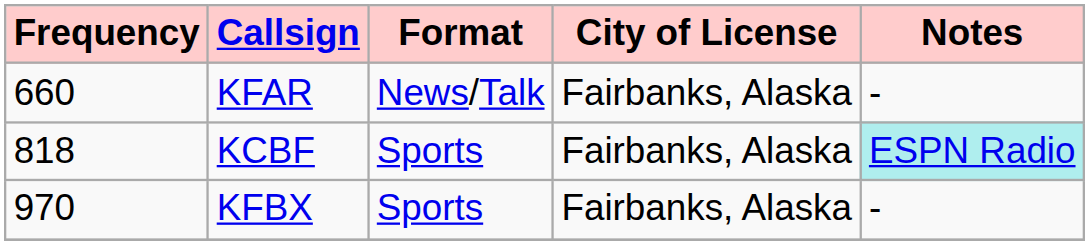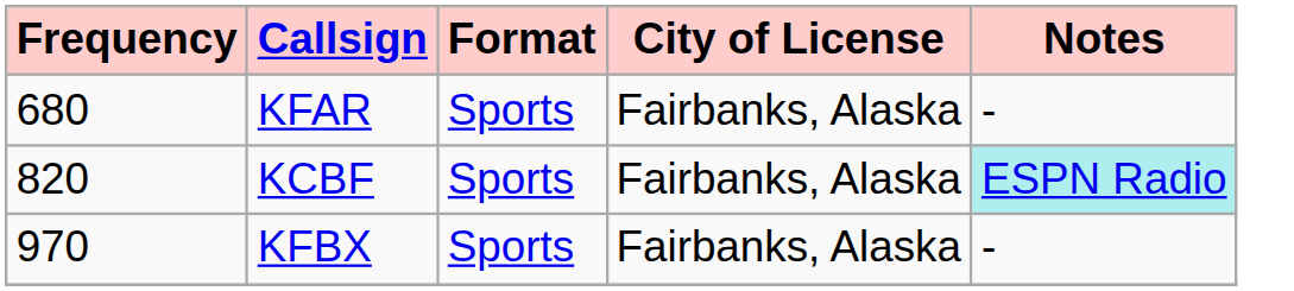KFAR | Frequency: 660 -> 680
KFAR | Format: News/Talk -> Sports
KCBF | Frequency: 818 -> 820
